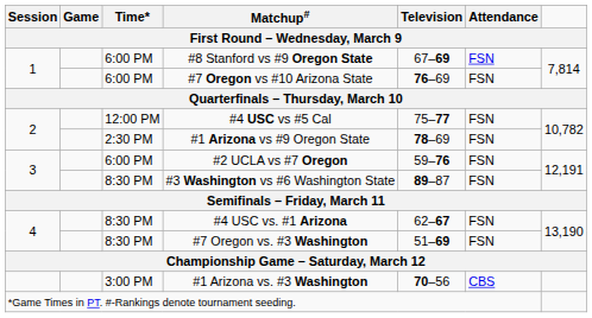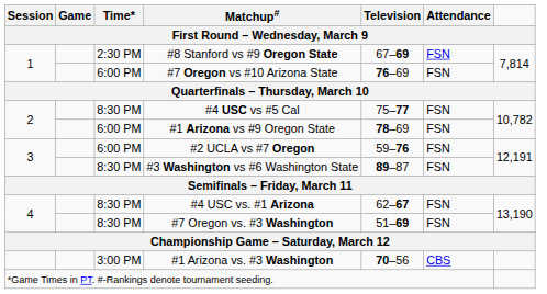#8 Stanford vs #9 Oregon State | Time*: 6:00 PM -> 2:30 PM
#4 USC vs #5 Cal | Time*: 12:00 PM -> 8:30 PM
#1 Arizona vs #9 Oregon State | Time*: 2:30 PM -> 6:00 PM
